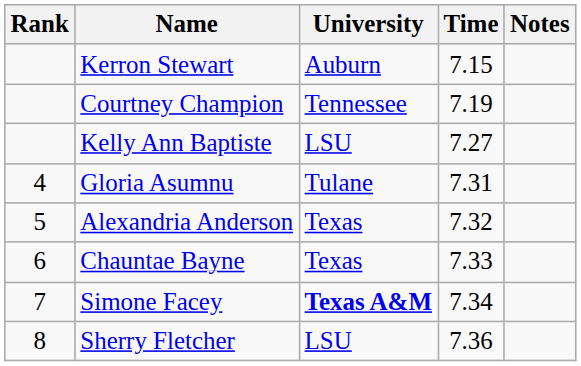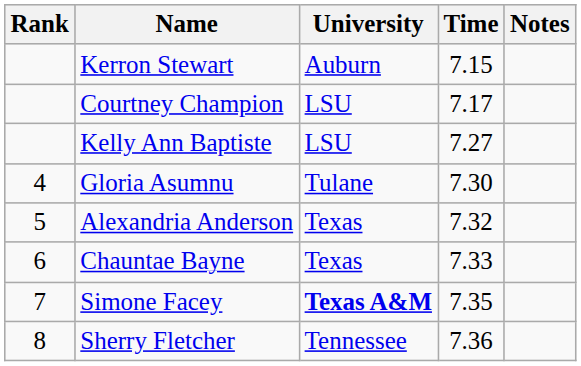Courtney Champion | University: Tennessee -> LSU
Courtney Champion | Time: 7.19 -> 7.17
Gloria Asumnu | Time: 7.31 -> 7.30
Simone Facey | Time: 7.34 -> 7.35
Sherry Fletcher | University: LSU -> Tennessee
